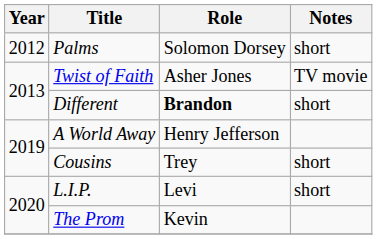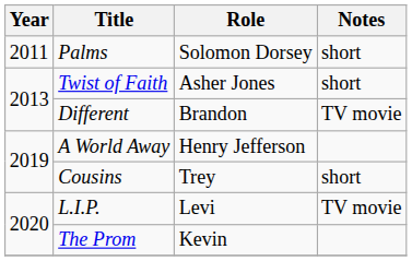Palms | Year: 2012 -> 2011
Twist of Faith | Notes: TV movie -> short
Different | Role: bold -> normal
Different | Notes: short -> TV movie
L.I.P. | Notes: short -> TV movie
